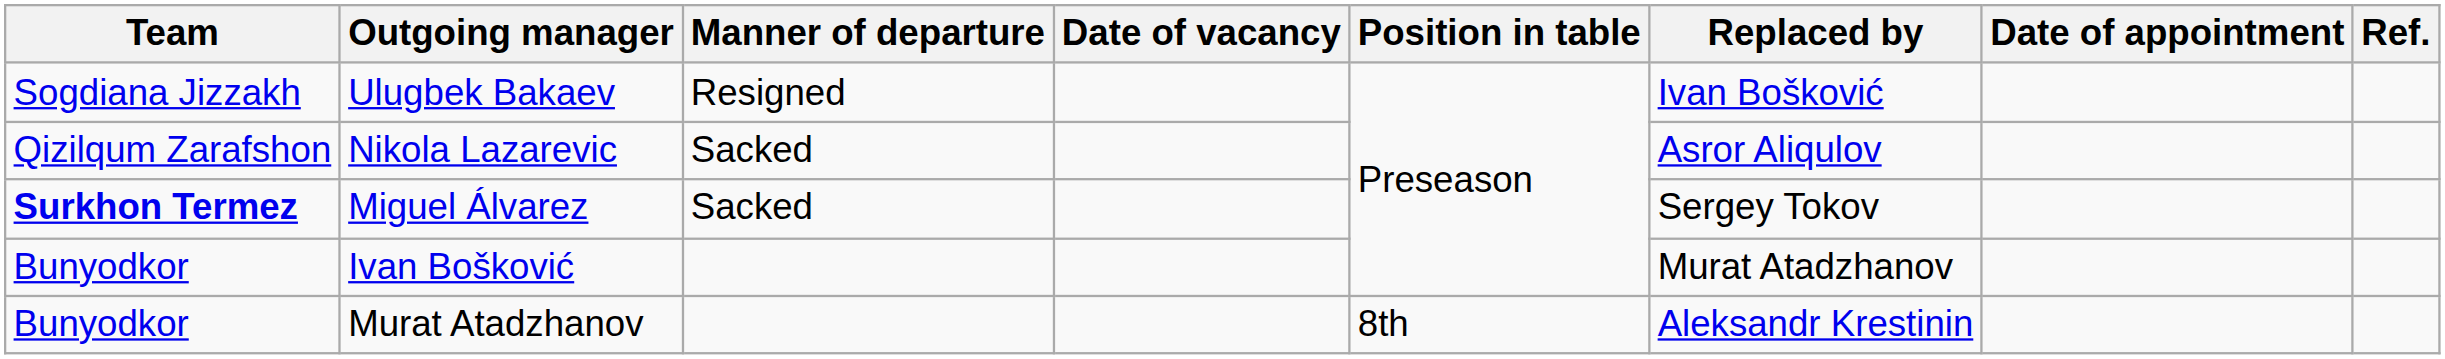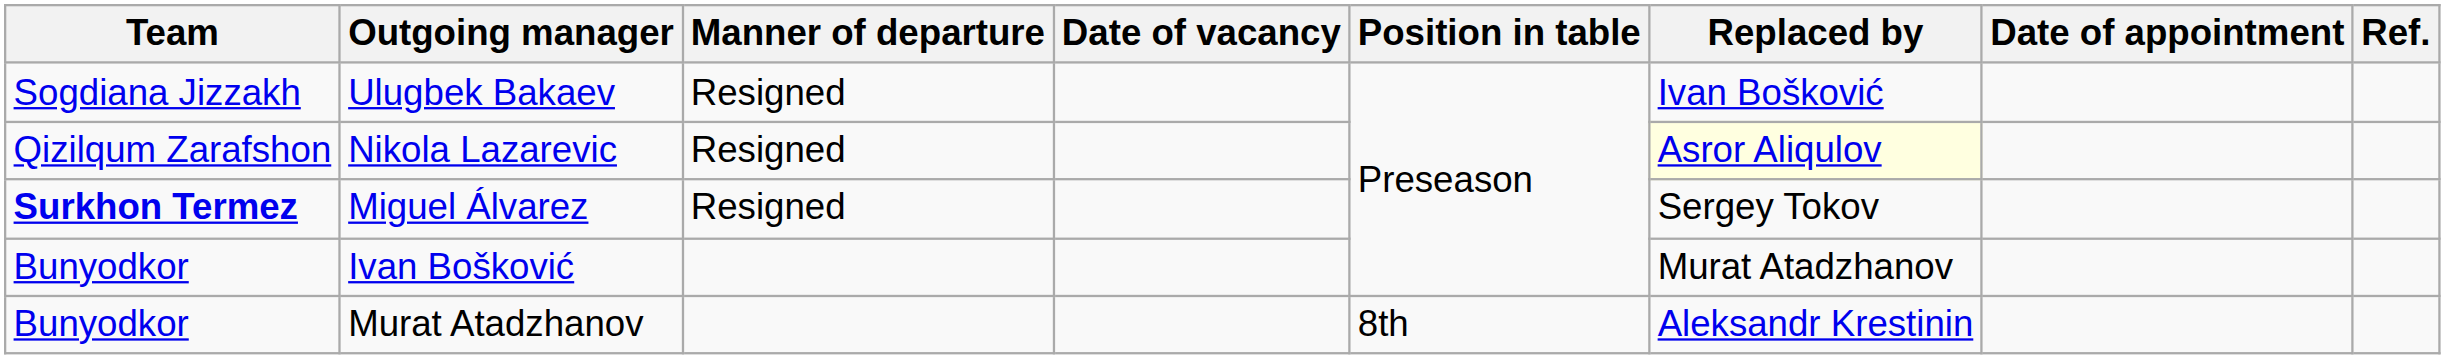Nikola Lazarevic | Manner of departure: Sacked -> Resigned
Nikola Lazarevic | Replaced by: no background -> lightyellow background
Miguel Álvarez | Manner of departure: Sacked -> Resigned
